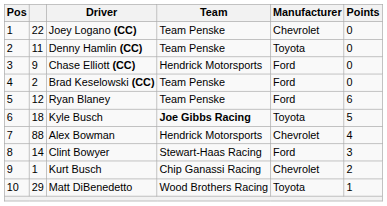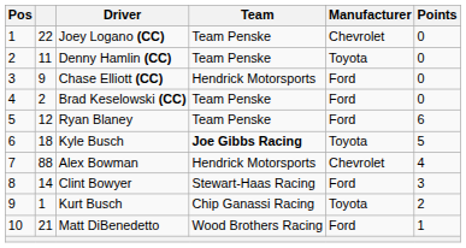Kurt Busch | Manufacturer: Chevrolet -> Toyota
Matt DiBenedetto | column 2: 29 -> 21
Matt DiBenedetto | Manufacturer: Toyota -> Ford
